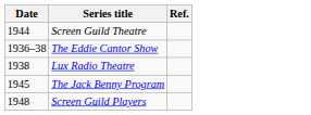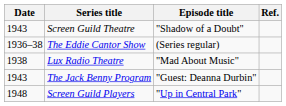+ column: Episode title | "Shadow of a Doubt" | (Series regular) | "Mad About Music" | "Guest: Deanna Durbin" | "Up in Central Park"
Screen Guild Theatre | Date: 1944 -> 1943
The Jack Benny Program | Date: 1945 -> 1943
